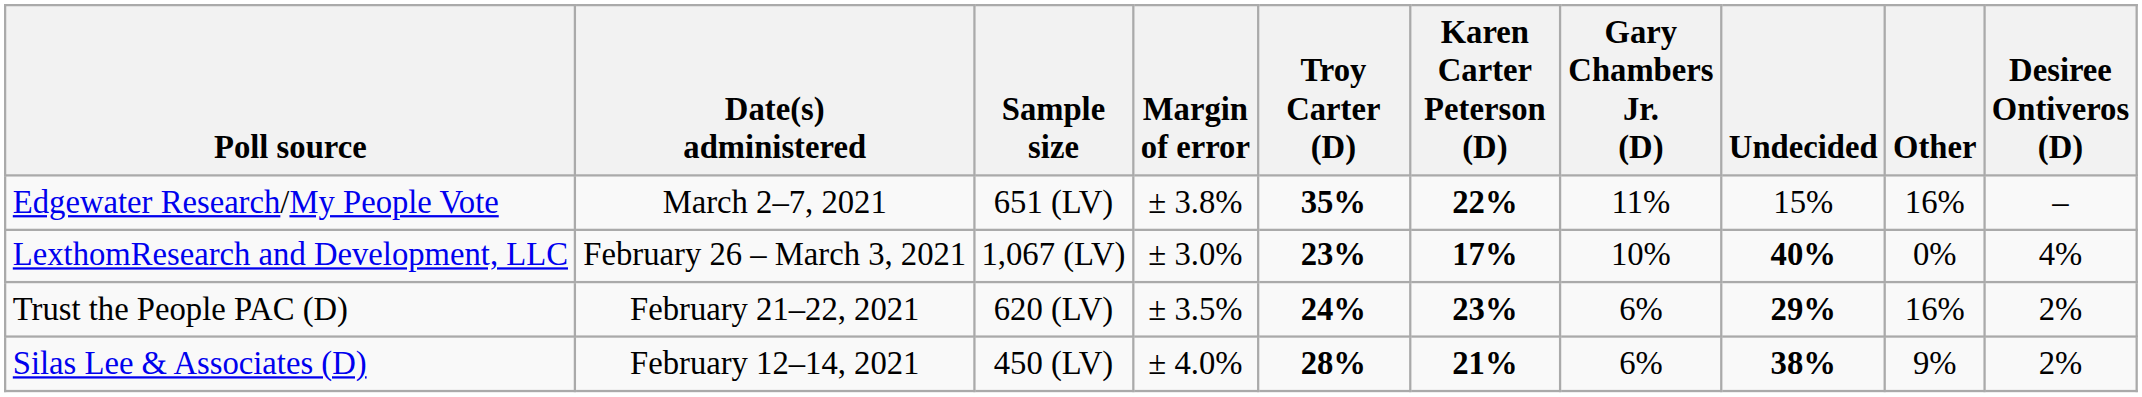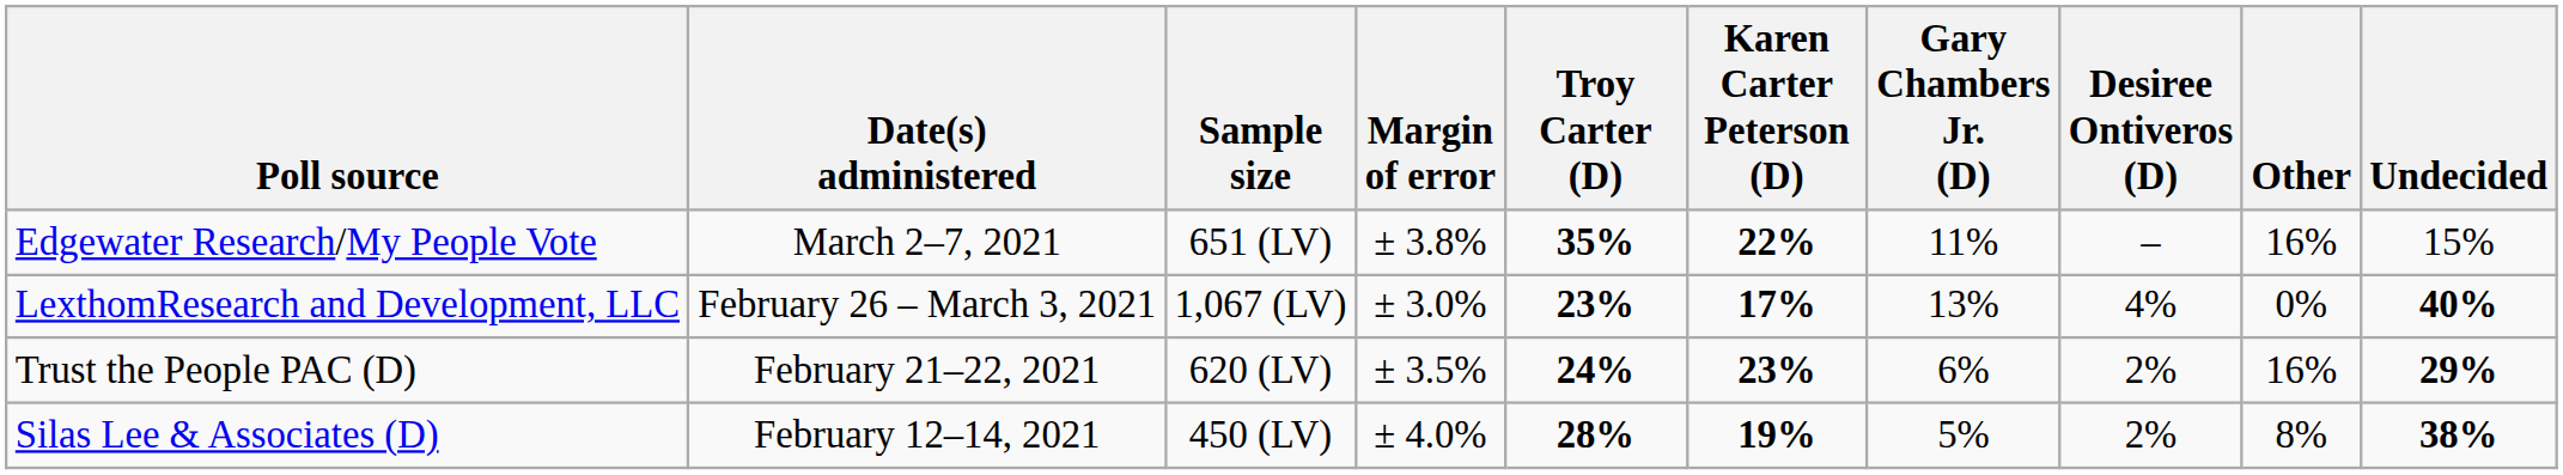columns swapped: Desiree Ontiveros (D) <-> Undecided
LexthomResearch and Development, LLC | Gary Chambers Jr. (D): 10% -> 13%
Silas Lee & Associates (D) | Karen Carter Peterson (D): 21% -> 19%
Silas Lee & Associates (D) | Gary Chambers Jr. (D): 6% -> 5%
Silas Lee & Associates (D) | Other: 9% -> 8%
